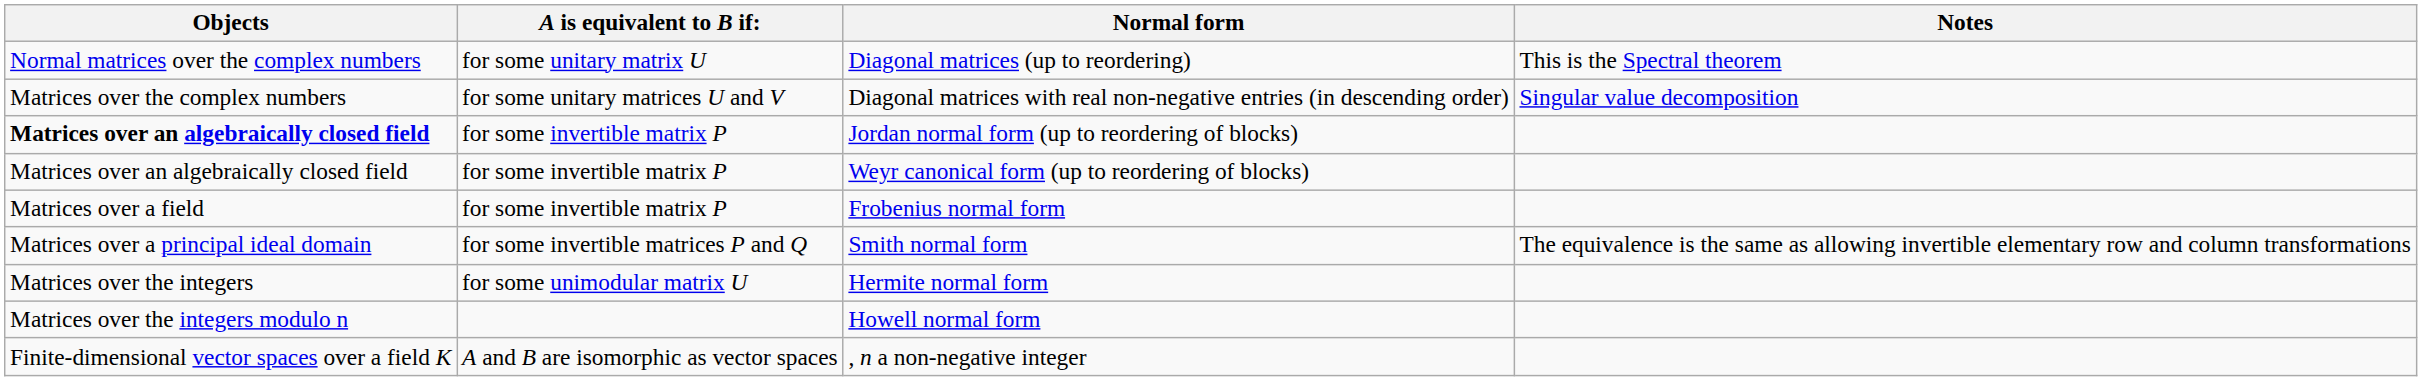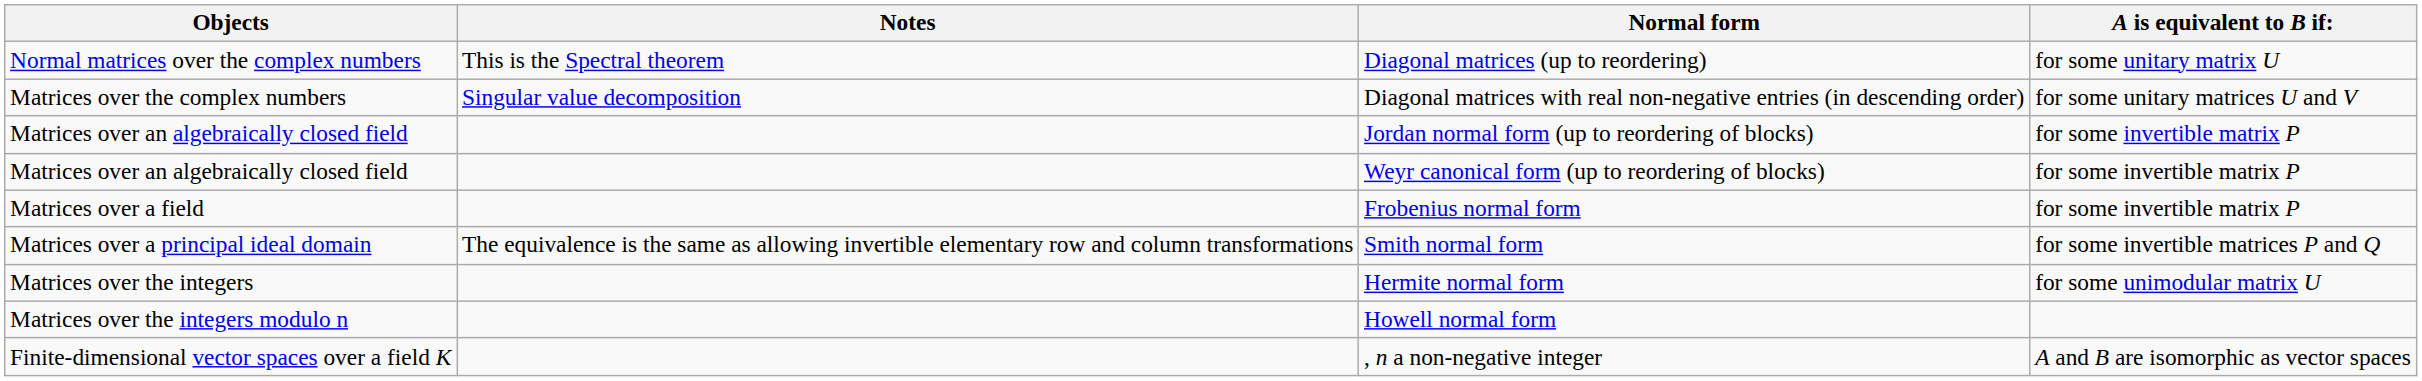columns swapped: A is equivalent to B if: <-> Notes
Jordan normal form (up to reordering of blocks) | Objects: bold -> normal
